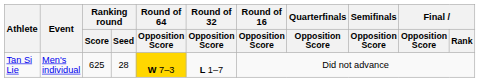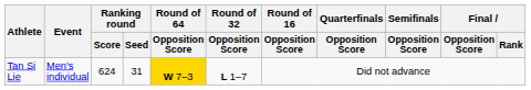Tan Si Lie | Ranking round / Score: 625 -> 624
Tan Si Lie | Ranking round / Seed: 28 -> 31
